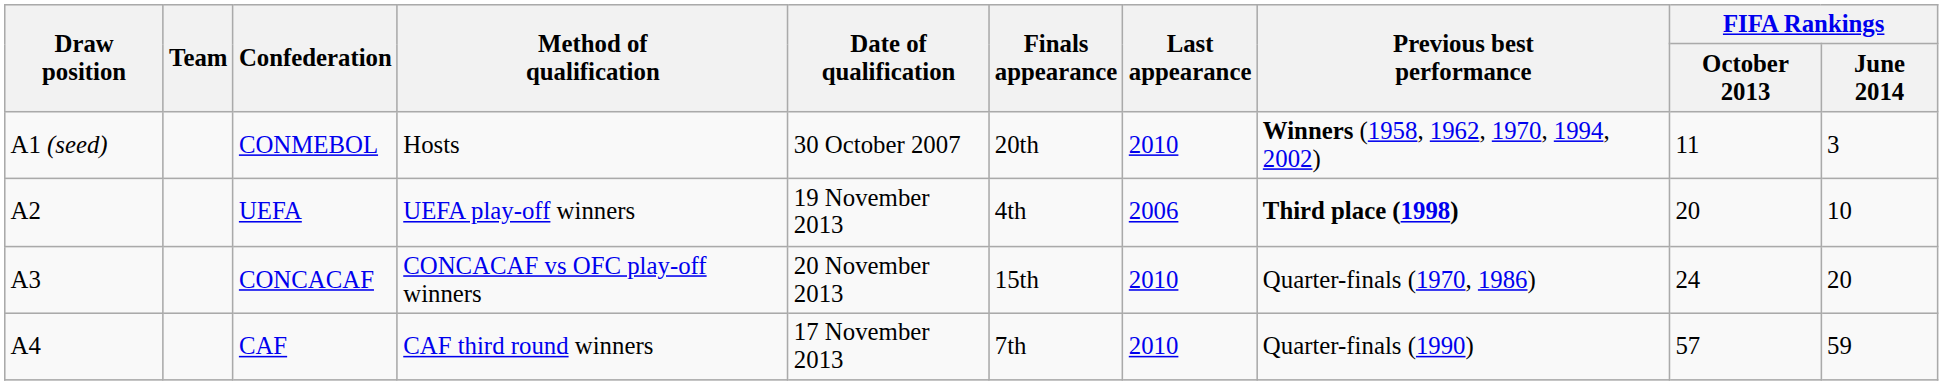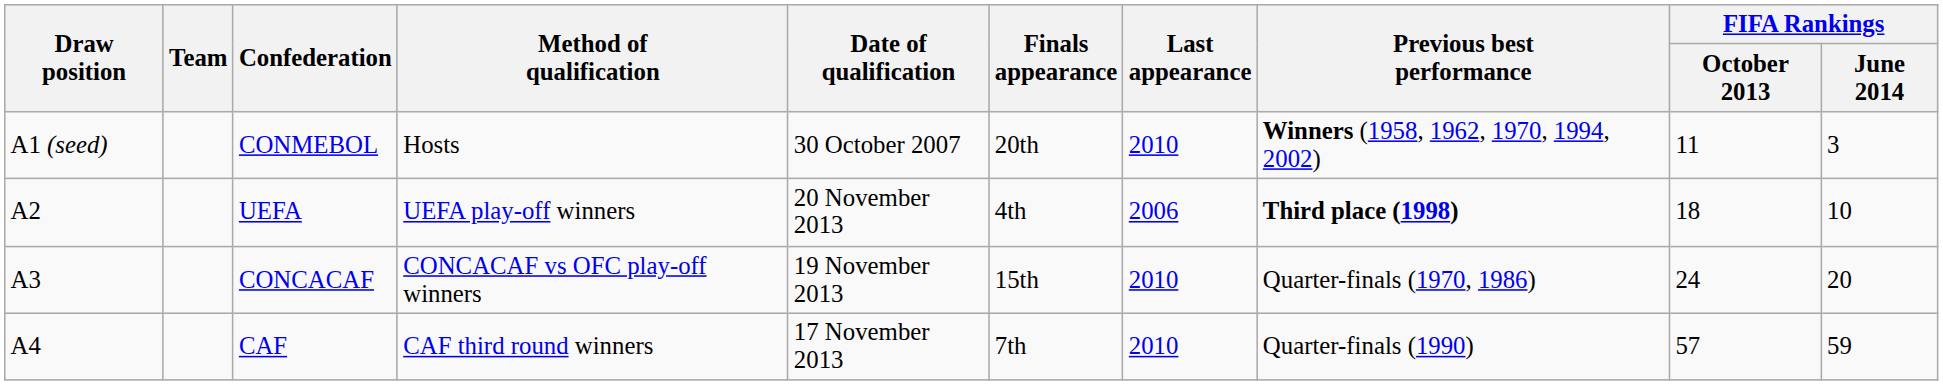UEFA | Date of qualification: 19 November 2013 -> 20 November 2013
UEFA | FIFA Rankings / October 2013: 20 -> 18
CONCACAF | Date of qualification: 20 November 2013 -> 19 November 2013
